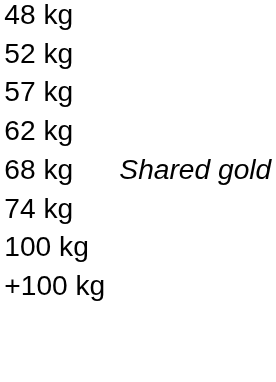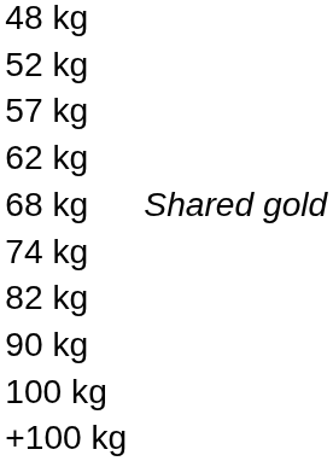+ row: 82 kg
+ row: 90 kg
